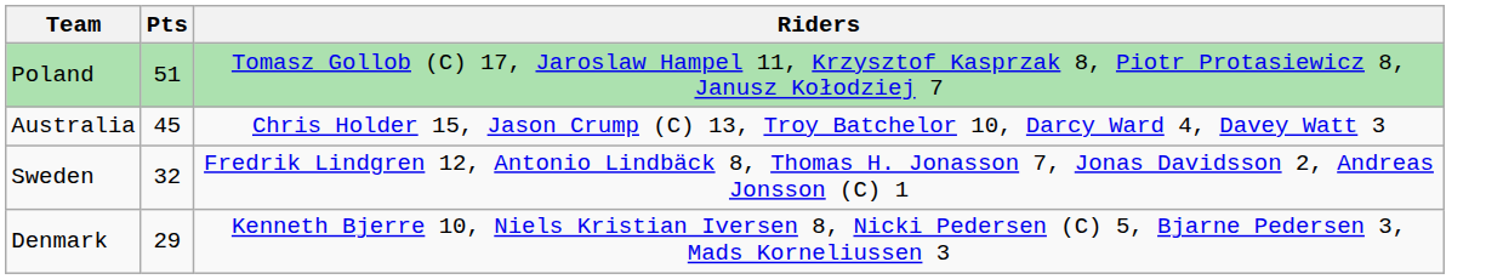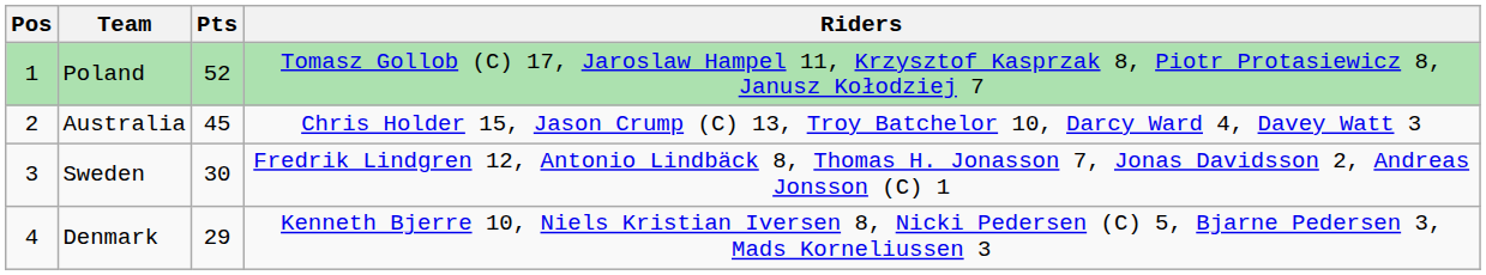+ column: Pos | 1 | 2 | 3 | 4
Poland | Pts: 51 -> 52
Sweden | Pts: 32 -> 30
